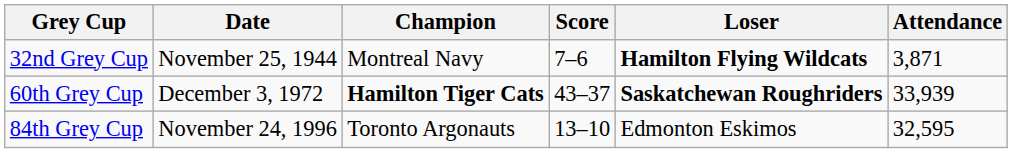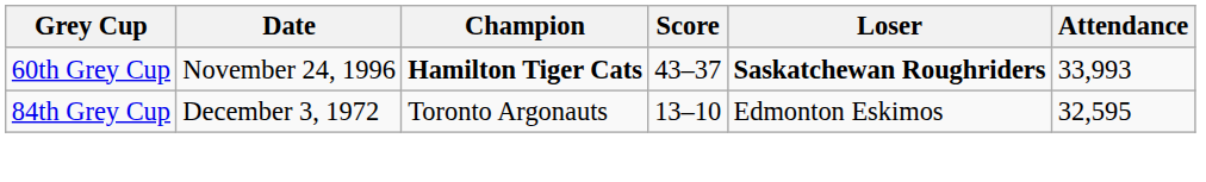- row: 32nd Grey Cup | November 25, 1944 | Montreal Navy | 7–6 | Hamilton Flying Wildcats | 3,871
60th Grey Cup | Date: December 3, 1972 -> November 24, 1996
60th Grey Cup | Attendance: 33,939 -> 33,993
84th Grey Cup | Date: November 24, 1996 -> December 3, 1972
